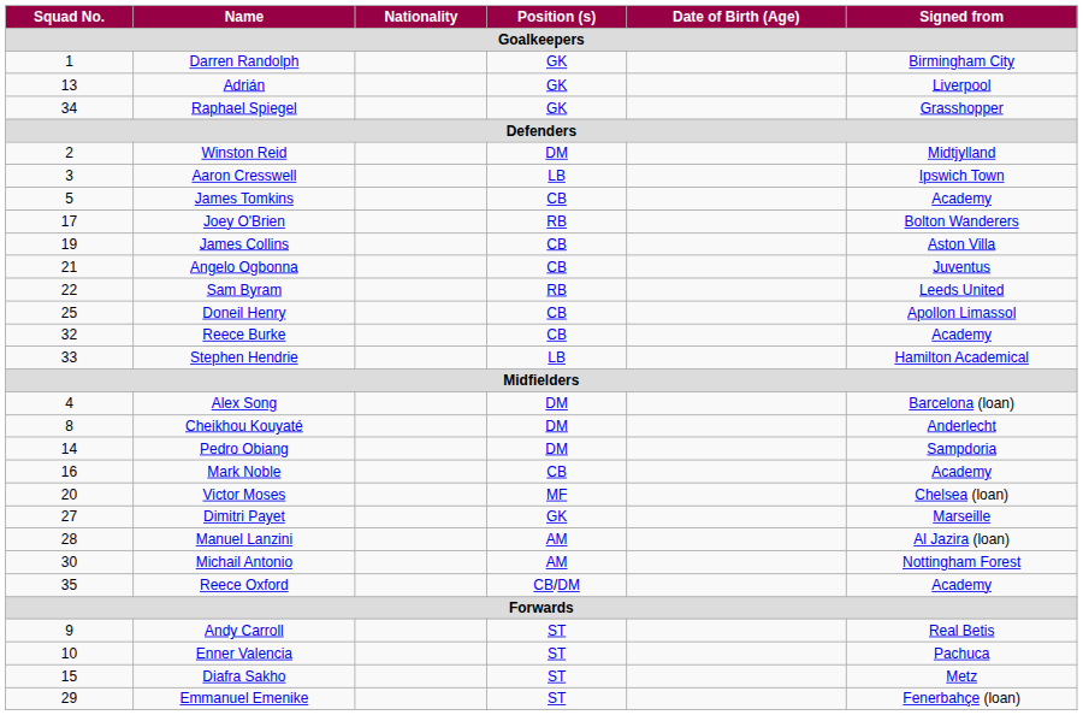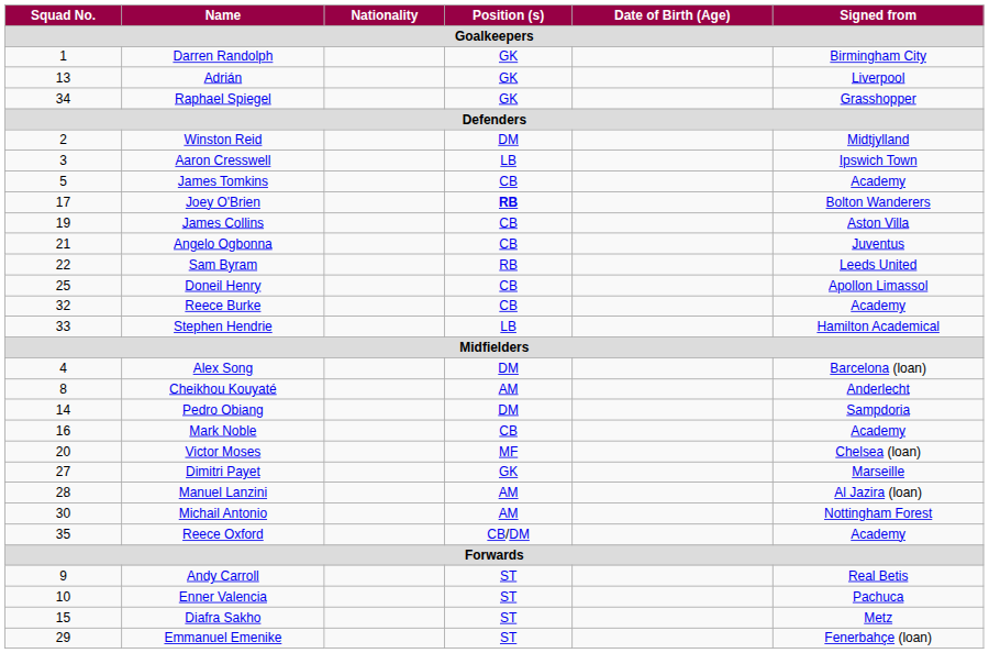Joey O'Brien | Position (s) / Goalkeepers: normal -> bold
Cheikhou Kouyaté | Position (s) / Goalkeepers: DM -> AM
